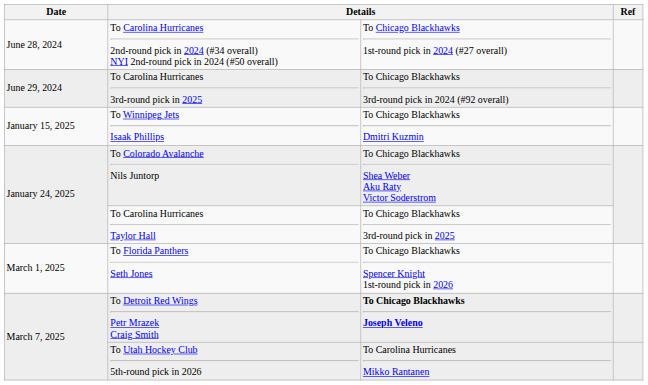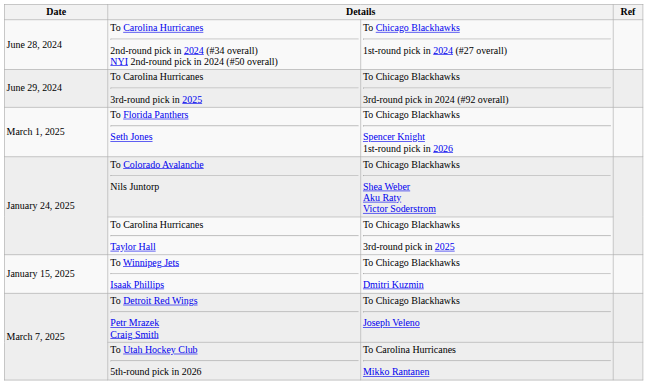rows swapped: To Winnipeg Jets Isaak Phillips <-> To Florida Panthers Seth Jones
To Detroit Red Wings Petr Mrazek Craig Smith | column 3: bold -> normal
